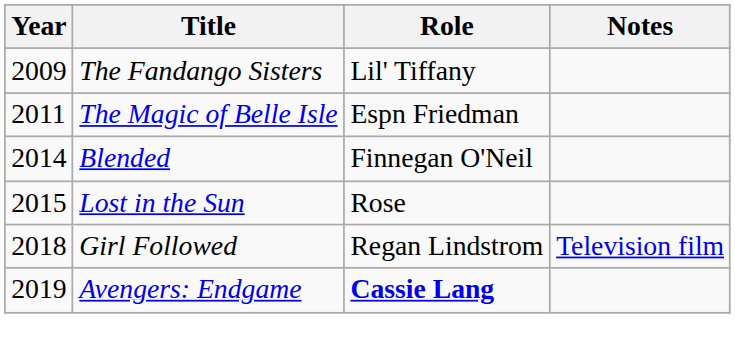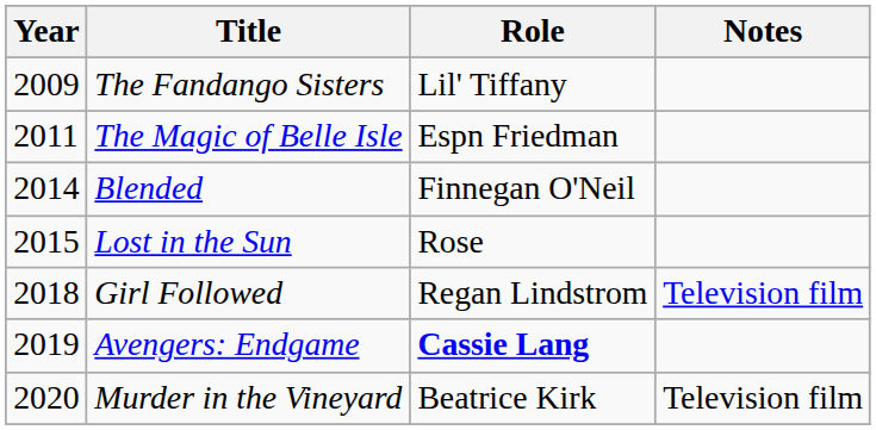+ row: 2020 | Murder in the Vineyard | Beatrice Kirk | Television film
